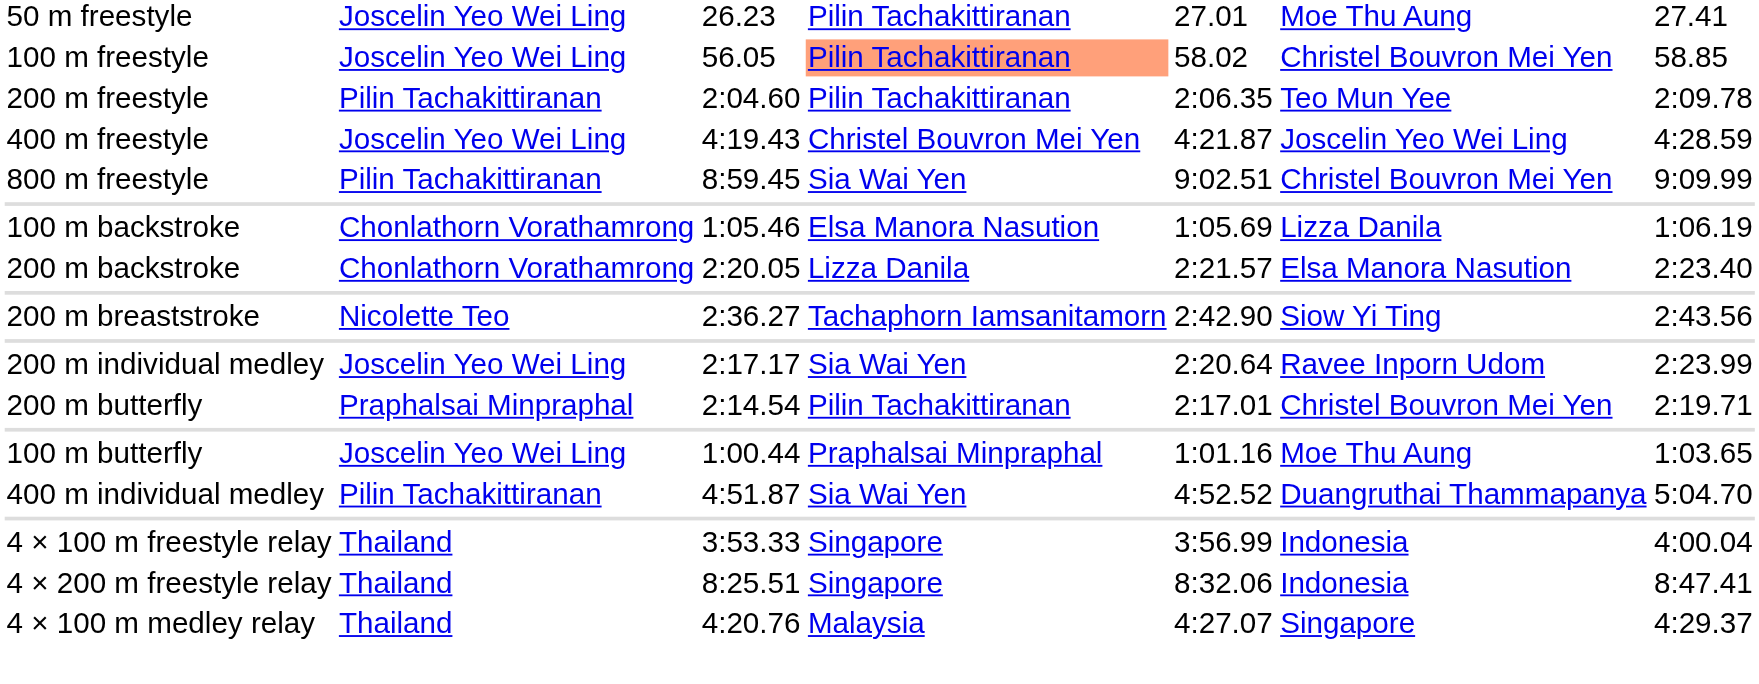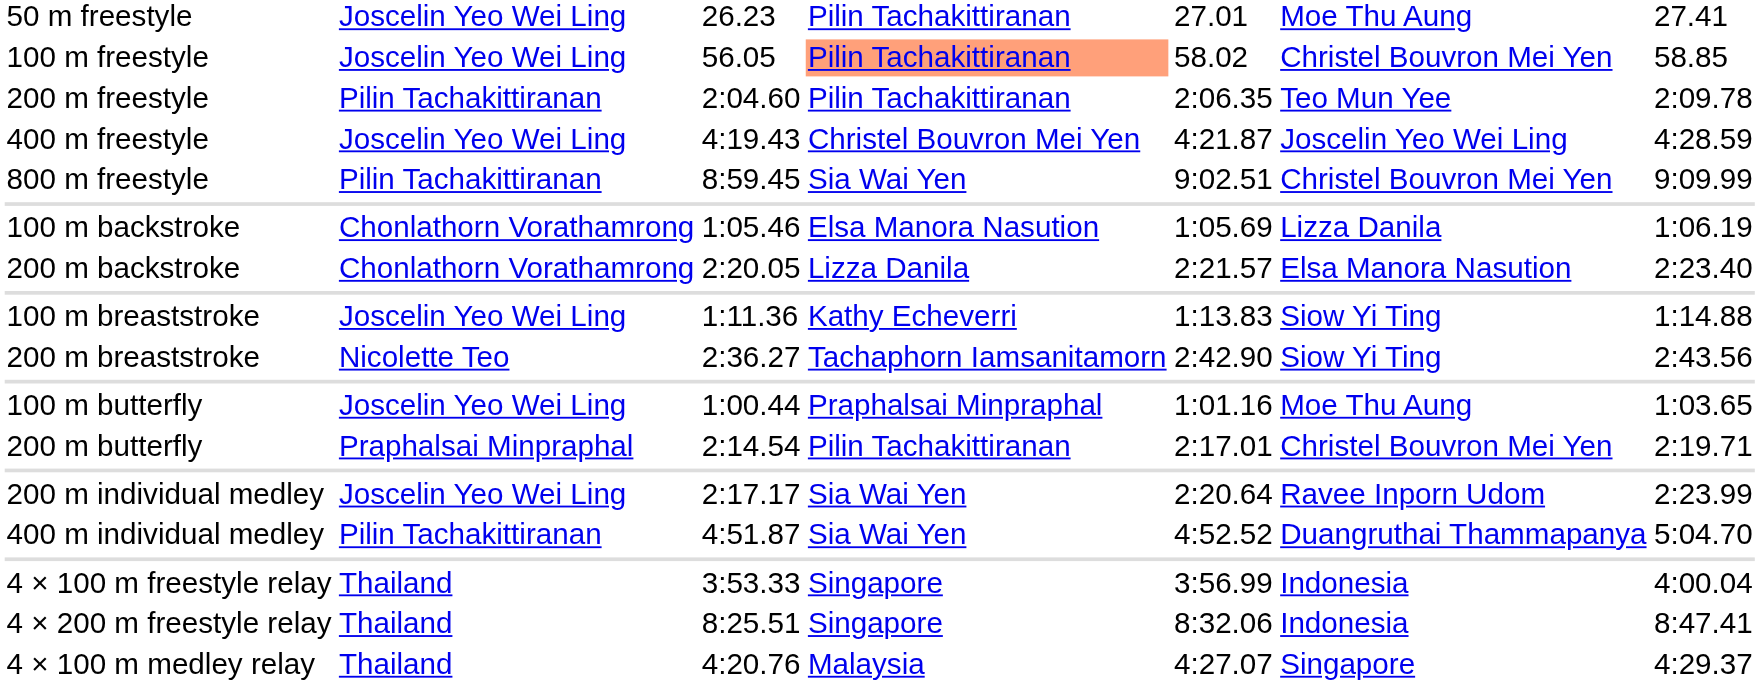+ row: 100 m breaststroke | Joscelin Yeo Wei Ling | 1:11.36 | Kathy Echeverri | 1:13.83 | Siow Yi Ting | 1:14.88
rows swapped: 100 m butterfly <-> 200 m individual medley
